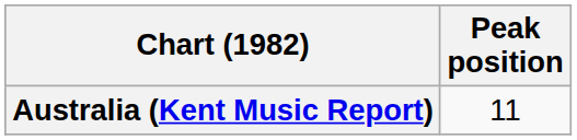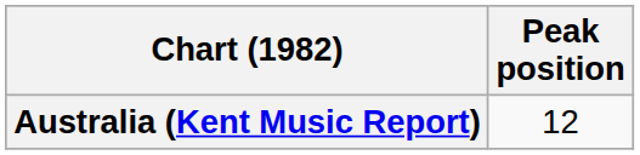Australia (Kent Music Report) | Peak position: 11 -> 12
